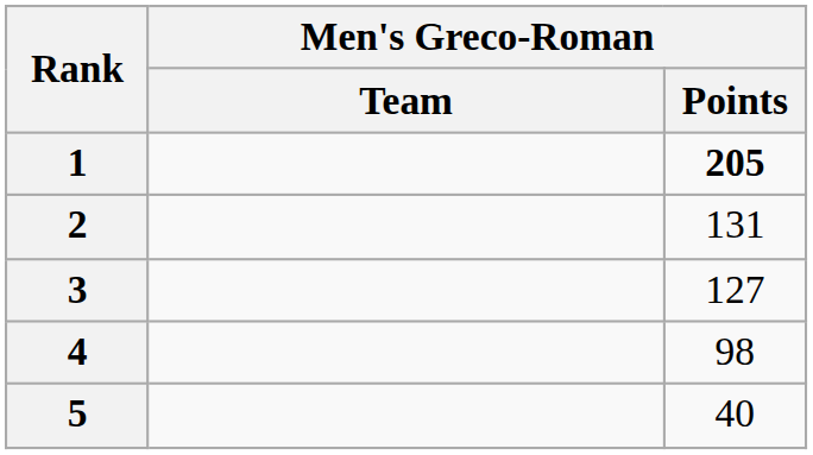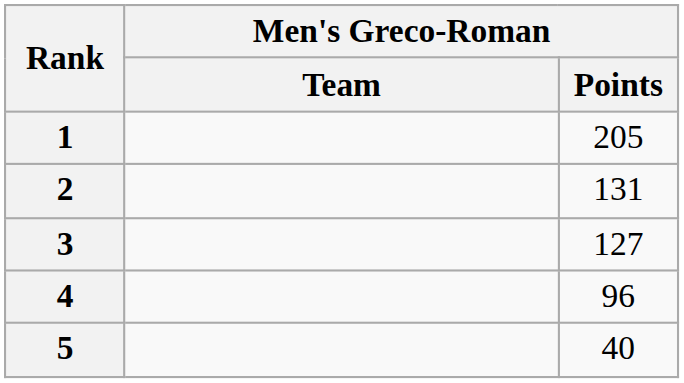1 | Men's Greco-Roman / Points: bold -> normal
4 | Men's Greco-Roman / Points: 98 -> 96
